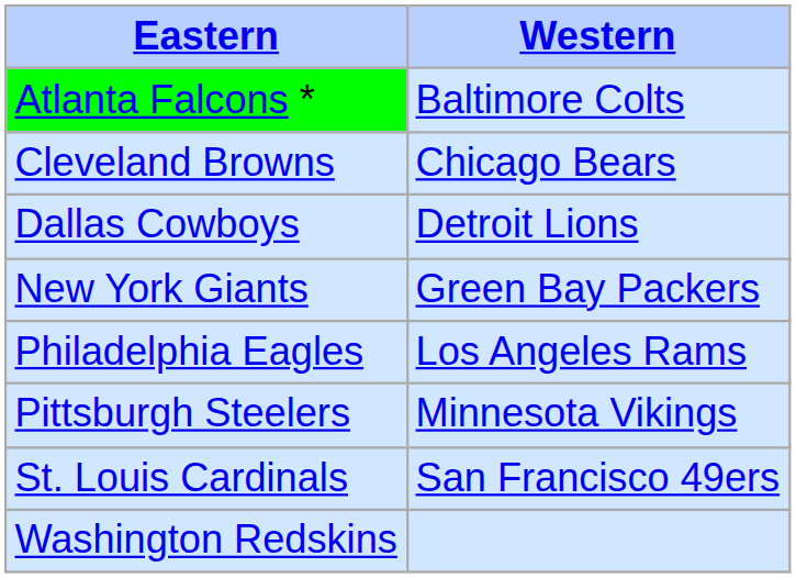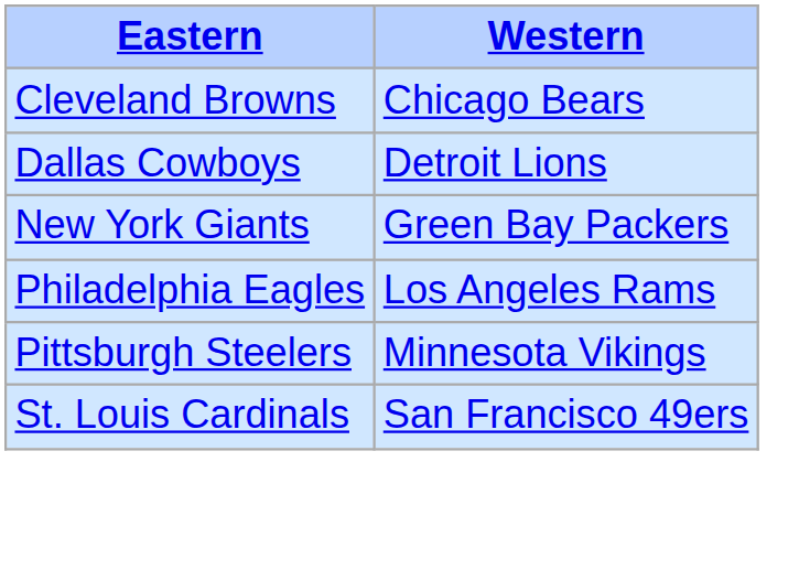- row: Atlanta Falcons * | Baltimore Colts
- row: Washington Redskins
